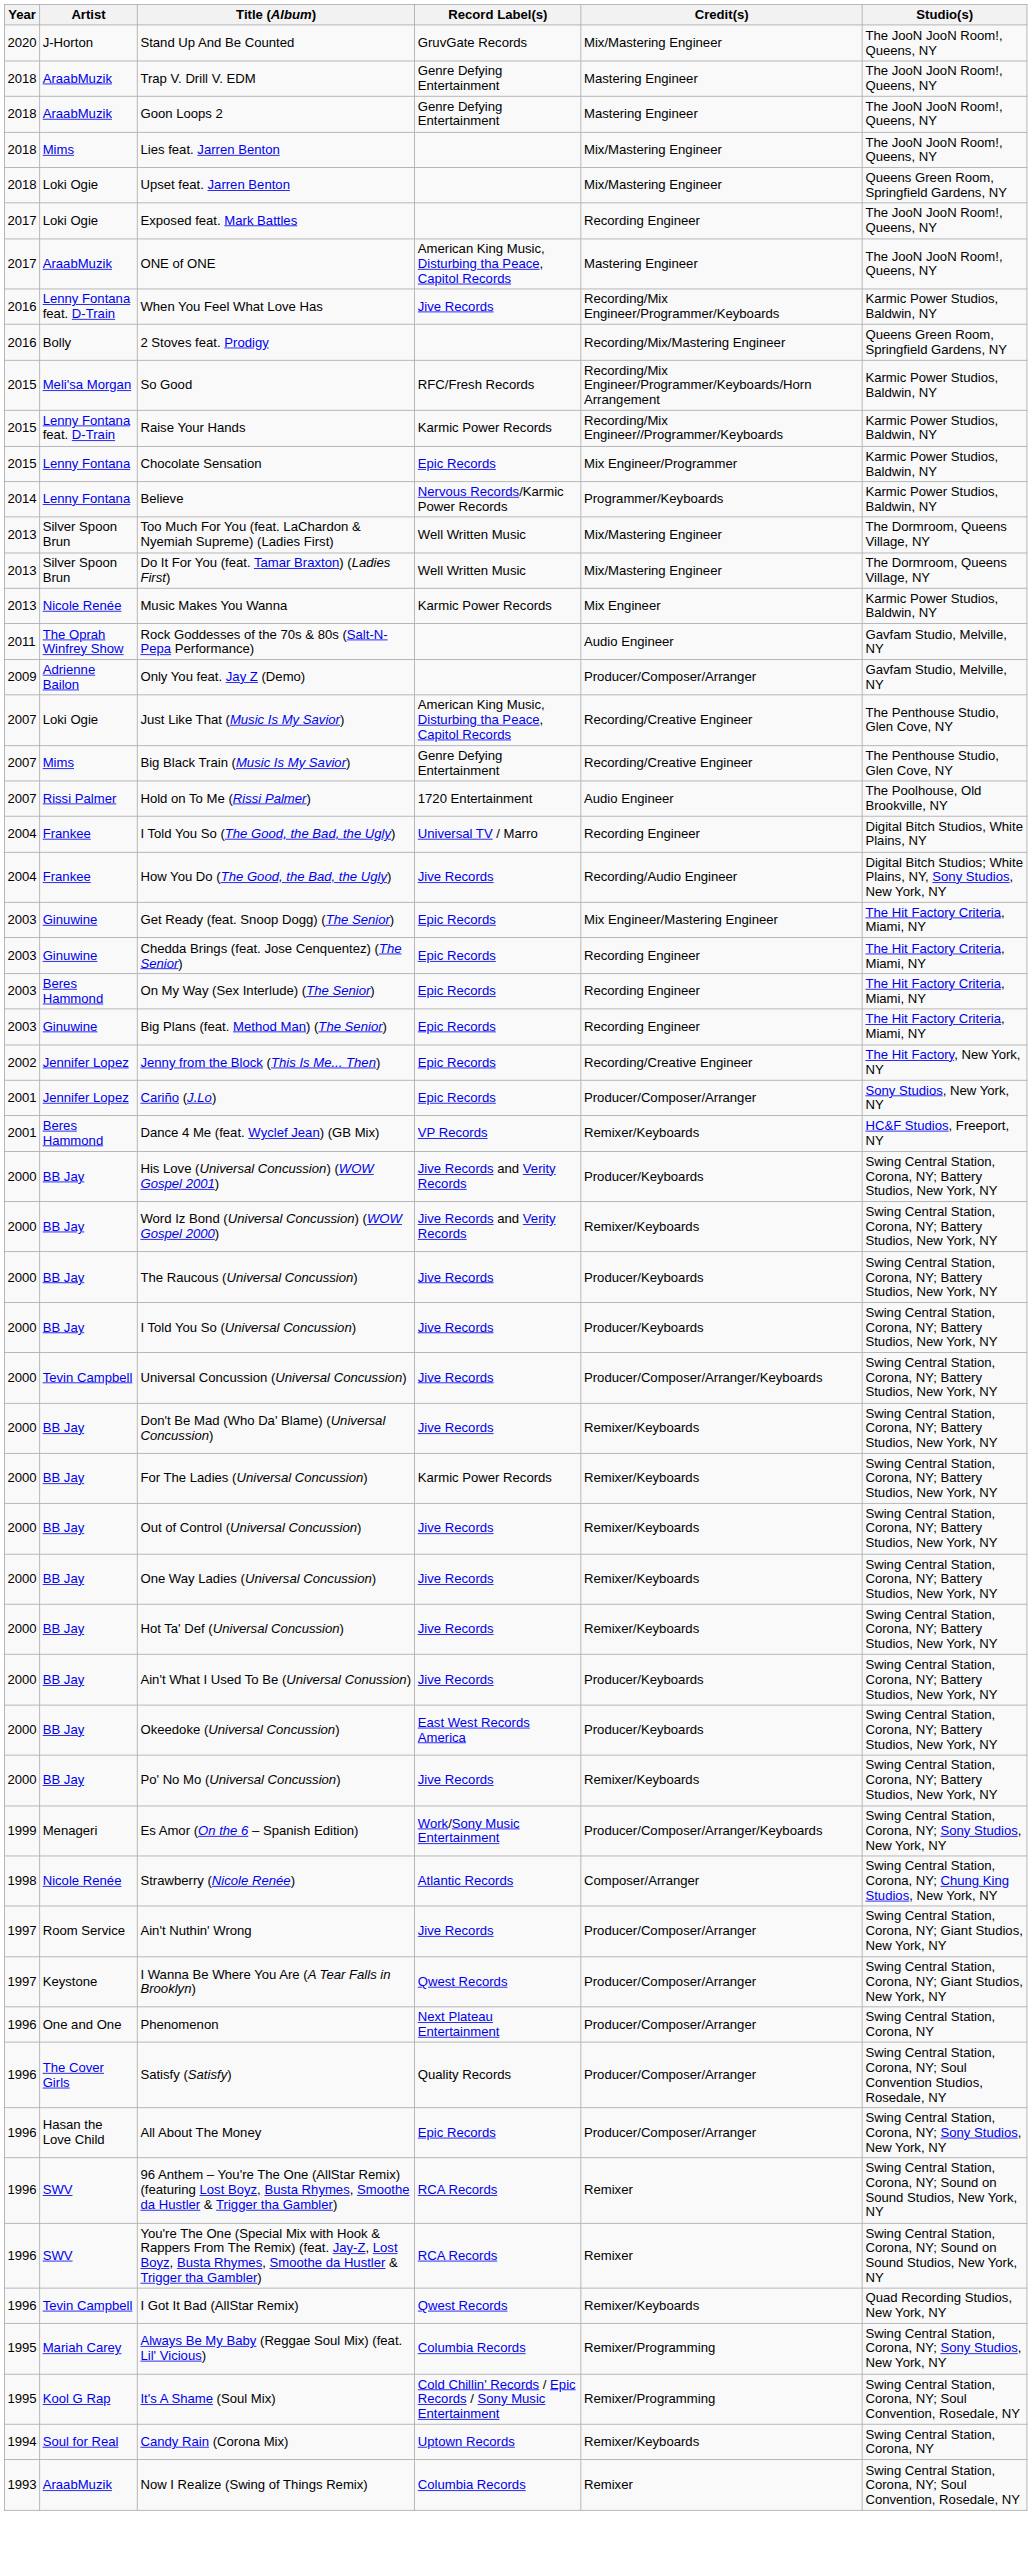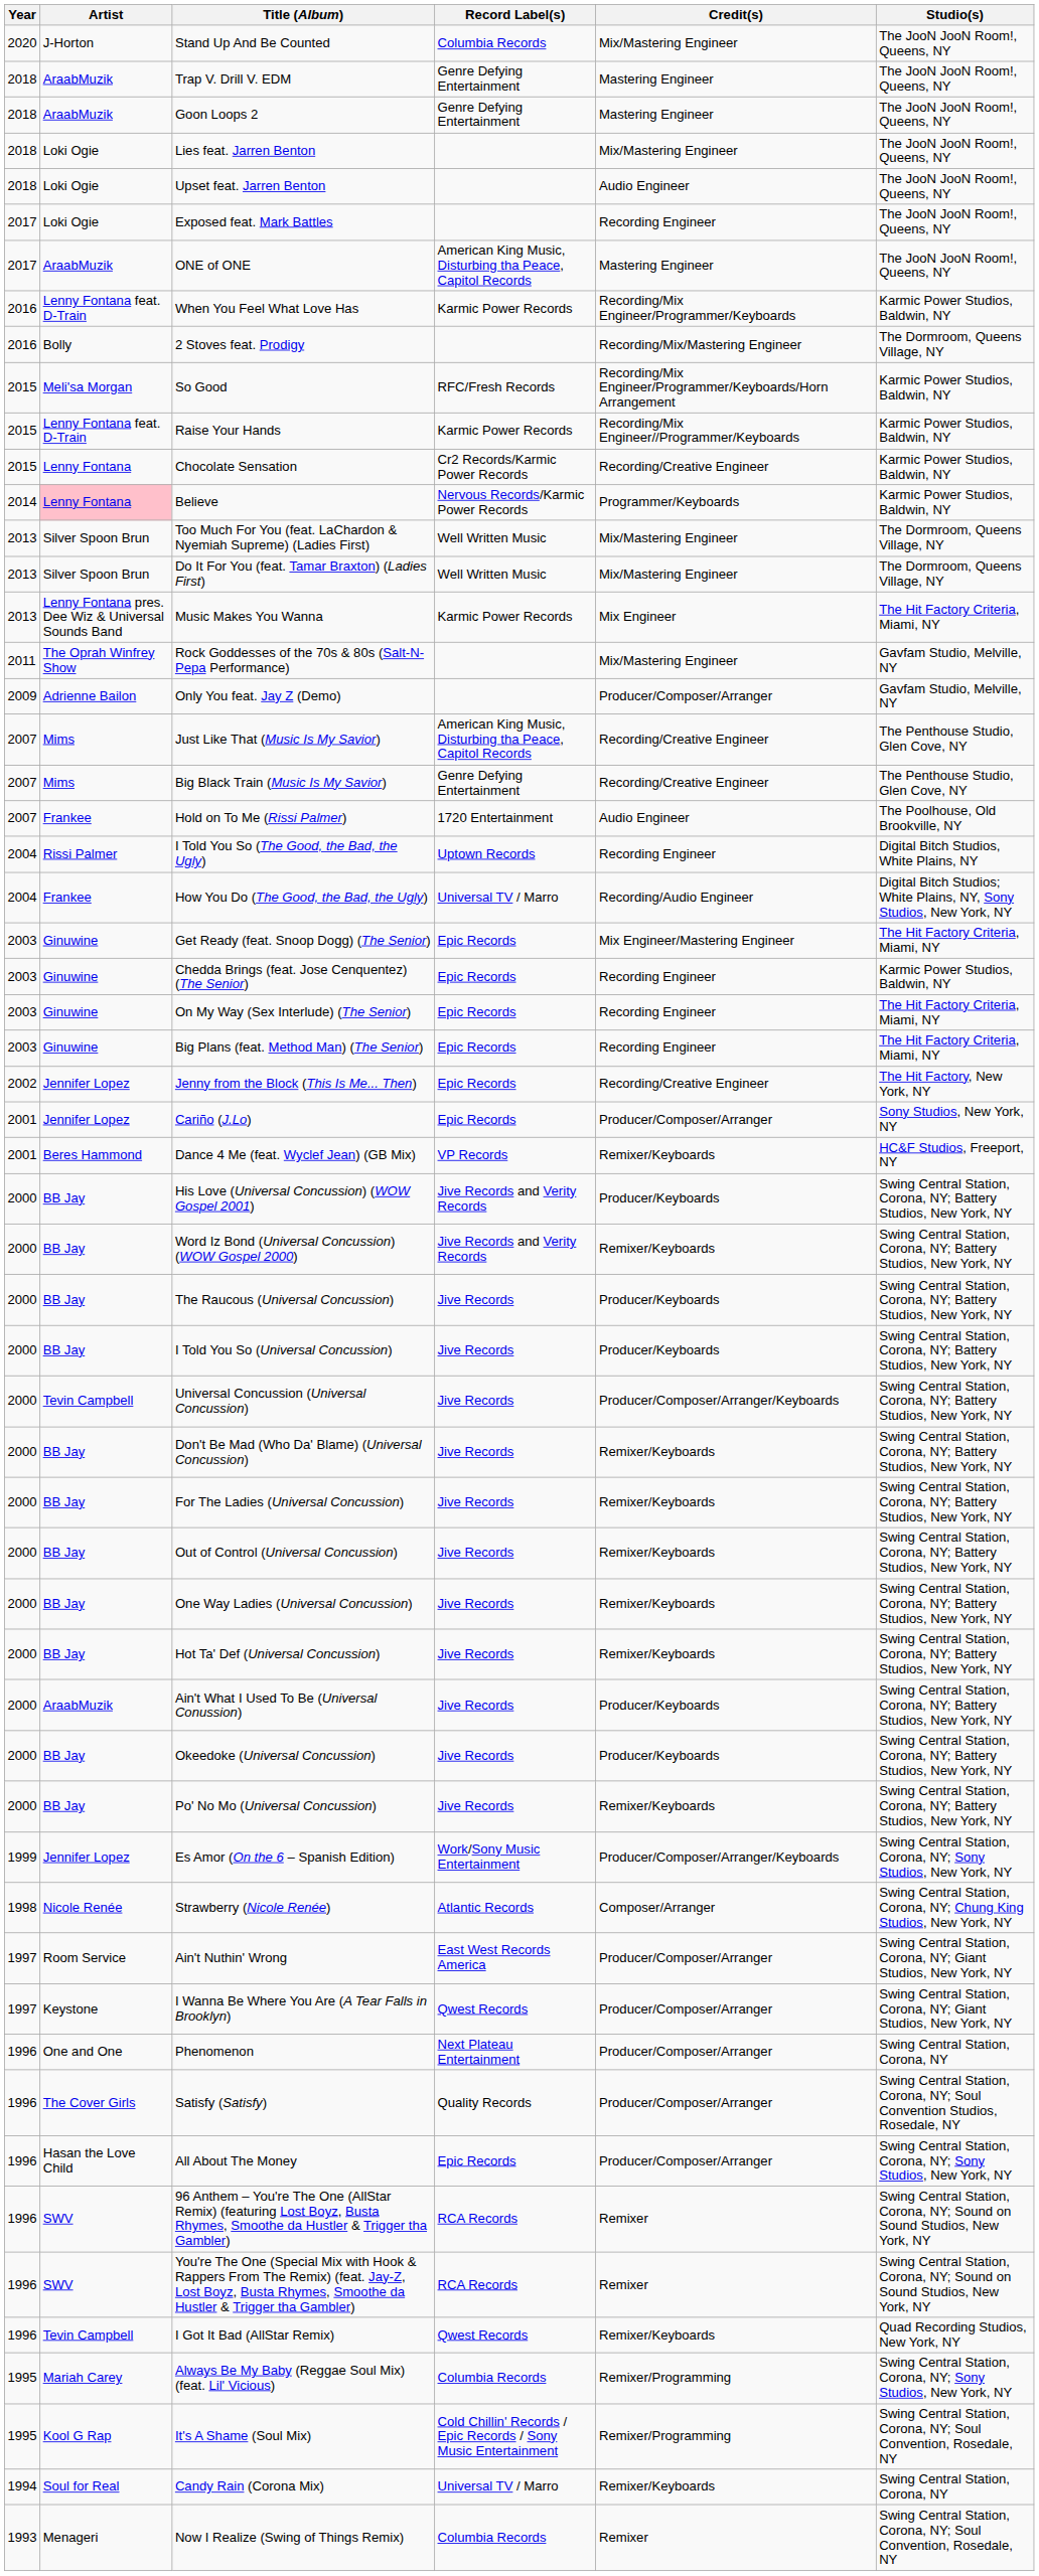Stand Up And Be Counted | Record Label(s): GruvGate Records -> Columbia Records
Lies feat. Jarren Benton | Artist: Mims -> Loki Ogie
Upset feat. Jarren Benton | Credit(s): Mix/Mastering Engineer -> Audio Engineer
Upset feat. Jarren Benton | Studio(s): Queens Green Room, Springfield Gardens, NY -> The JooN JooN Room!, Queens, NY
When You Feel What Love Has | Record Label(s): Jive Records -> Karmic Power Records
2 Stoves feat. Prodigy | Studio(s): Queens Green Room, Springfield Gardens, NY -> The Dormroom, Queens Village, NY
Chocolate Sensation | Record Label(s): Epic Records -> Cr2 Records/Karmic Power Records
Chocolate Sensation | Credit(s): Mix Engineer/Programmer -> Recording/Creative Engineer
Believe | Artist: no background -> pink background
Music Makes You Wanna | Artist: Nicole Renée -> Lenny Fontana pres. Dee Wiz & Universal Sounds Band
Music Makes You Wanna | Studio(s): Karmic Power Studios, Baldwin, NY -> The Hit Factory Criteria, Miami, NY
Rock Goddesses of the 70s & 80s (Salt-N-Pepa Performance) | Credit(s): Audio Engineer -> Mix/Mastering Engineer
Just Like That (Music Is My Savior) | Artist: Loki Ogie -> Mims
Hold on To Me (Rissi Palmer) | Artist: Rissi Palmer -> Frankee
I Told You So (The Good, the Bad, the Ugly) | Artist: Frankee -> Rissi Palmer
I Told You So (The Good, the Bad, the Ugly) | Record Label(s): Universal TV / Marro -> Uptown Records
How You Do (The Good, the Bad, the Ugly) | Record Label(s): Jive Records -> Universal TV / Marro
Chedda Brings (feat. Jose Cenquentez) (The Senior) | Studio(s): The Hit Factory Criteria, Miami, NY -> Karmic Power Studios, Baldwin, NY
On My Way (Sex Interlude) (The Senior) | Artist: Beres Hammond -> Ginuwine
For The Ladies (Universal Concussion) | Record Label(s): Karmic Power Records -> Jive Records
Ain't What I Used To Be (Universal Conussion) | Artist: BB Jay -> AraabMuzik
Okeedoke (Universal Concussion) | Record Label(s): East West Records America -> Jive Records
Es Amor (On the 6 – Spanish Edition) | Artist: Menageri -> Jennifer Lopez
Ain't Nuthin' Wrong | Record Label(s): Jive Records -> East West Records America
Candy Rain (Corona Mix) | Record Label(s): Uptown Records -> Universal TV / Marro
Now I Realize (Swing of Things Remix) | Artist: AraabMuzik -> Menageri
